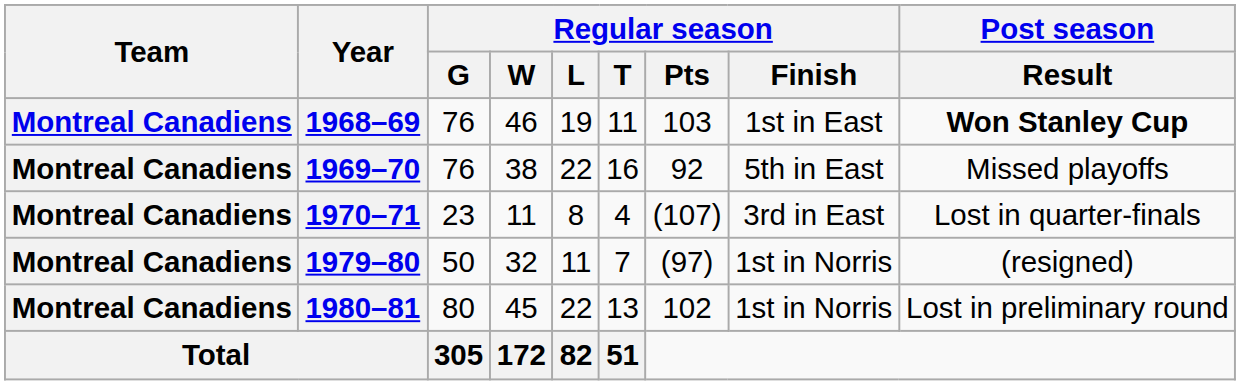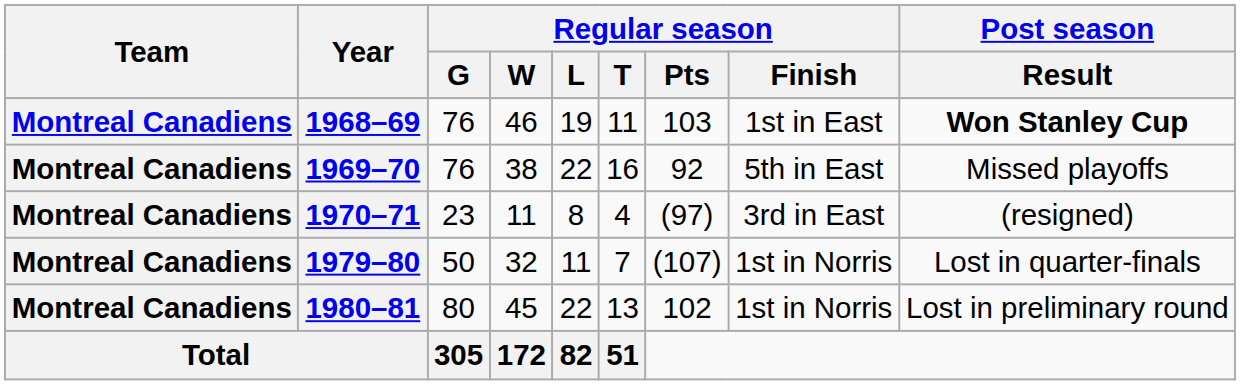1970–71 | Regular season / Pts: (107) -> (97)
1970–71 | Post season / Result: Lost in quarter-finals -> (resigned)
1979–80 | Regular season / Pts: (97) -> (107)
1979–80 | Post season / Result: (resigned) -> Lost in quarter-finals
